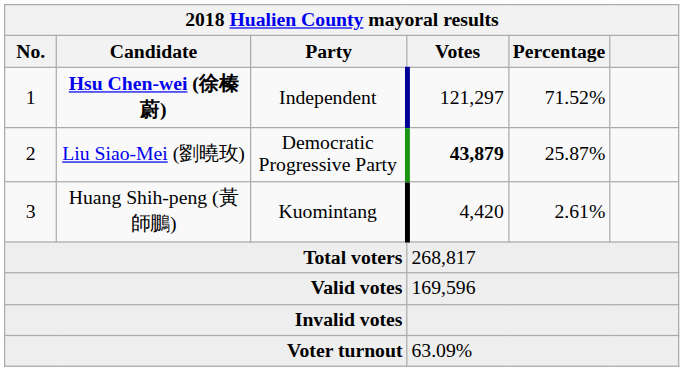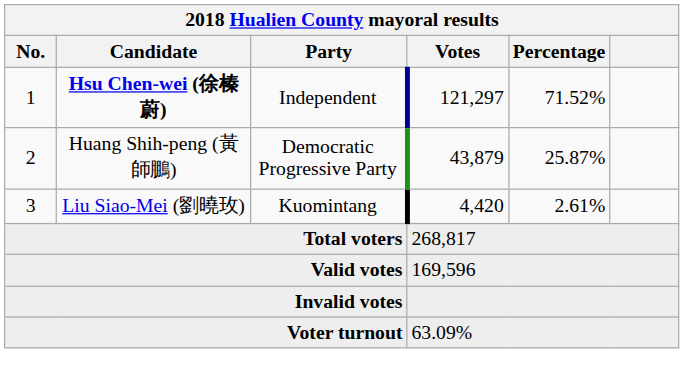2 | Candidate: Liu Siao-Mei (劉曉玫) -> Huang Shih-peng (黃師鵬)
2 | Votes: bold -> normal
3 | Candidate: Huang Shih-peng (黃師鵬) -> Liu Siao-Mei (劉曉玫)
